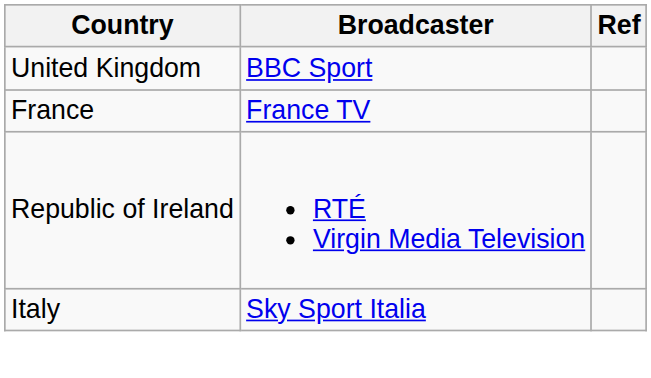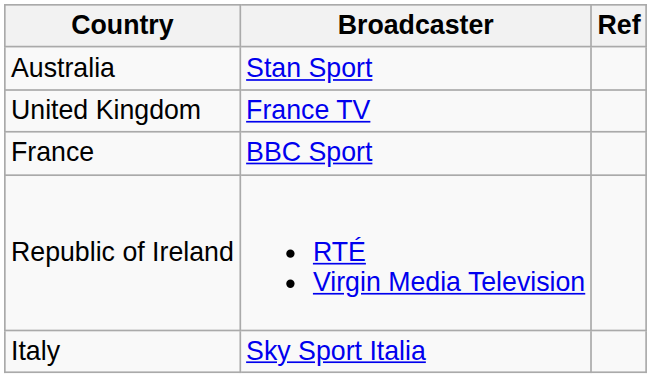+ row: Australia | Stan Sport
United Kingdom | Broadcaster: BBC Sport -> France TV
France | Broadcaster: France TV -> BBC Sport
